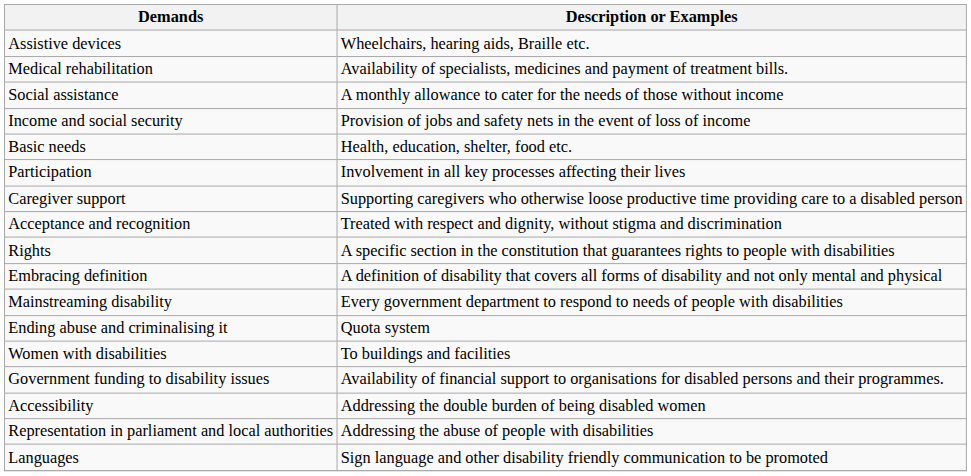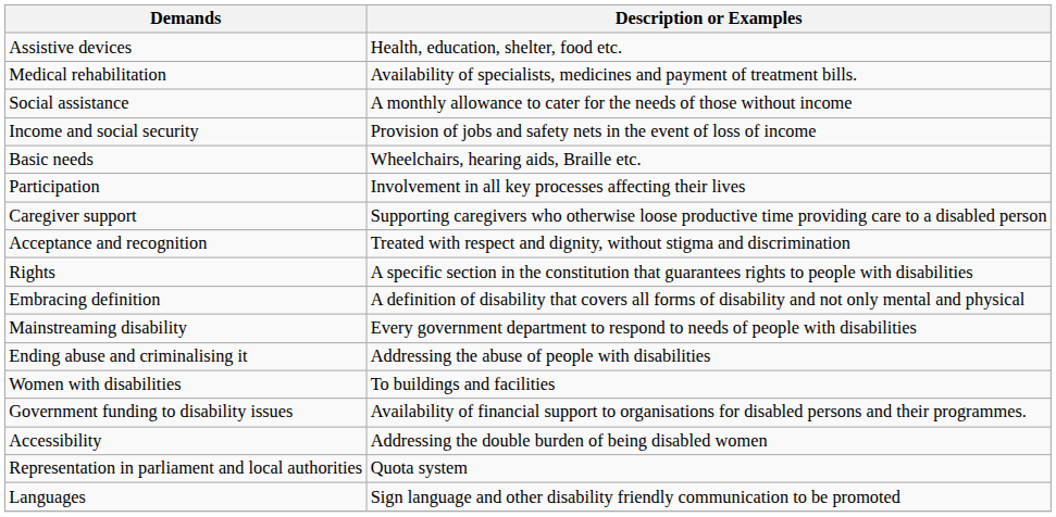Assistive devices | Description or Examples: Wheelchairs, hearing aids, Braille etc. -> Health, education, shelter, food etc.
Basic needs | Description or Examples: Health, education, shelter, food etc. -> Wheelchairs, hearing aids, Braille etc.
Ending abuse and criminalising it | Description or Examples: Quota system -> Addressing the abuse of people with disabilities
Representation in parliament and local authorities | Description or Examples: Addressing the abuse of people with disabilities -> Quota system
